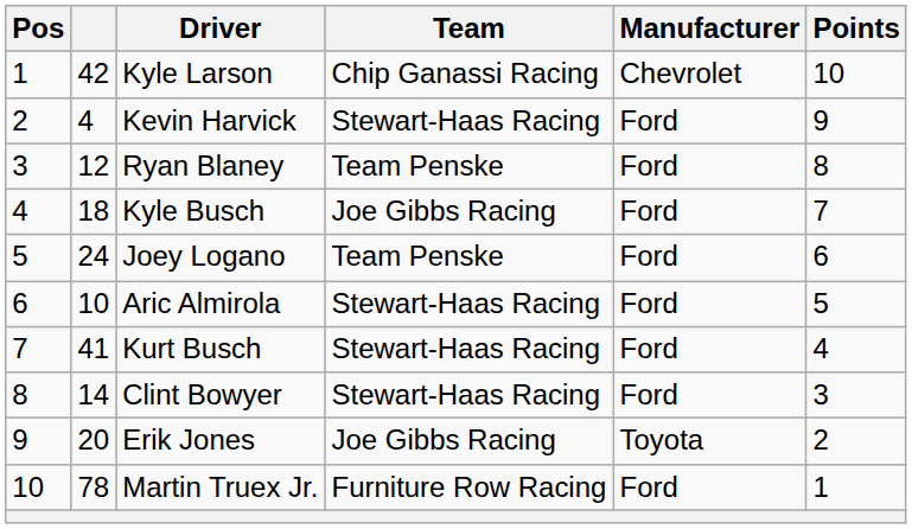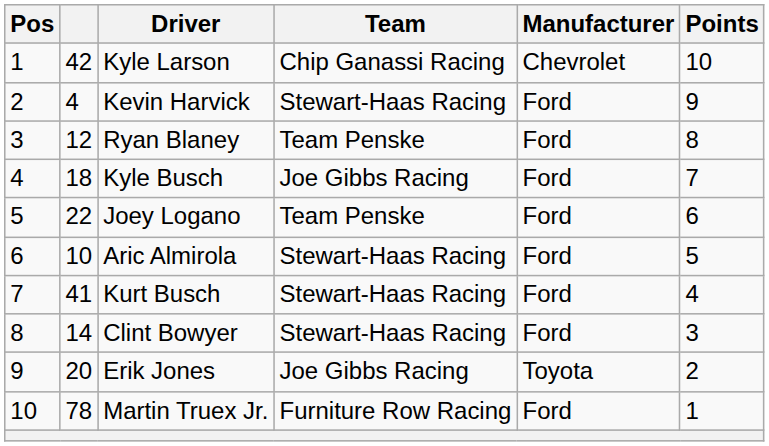Joey Logano | column 2: 24 -> 22
